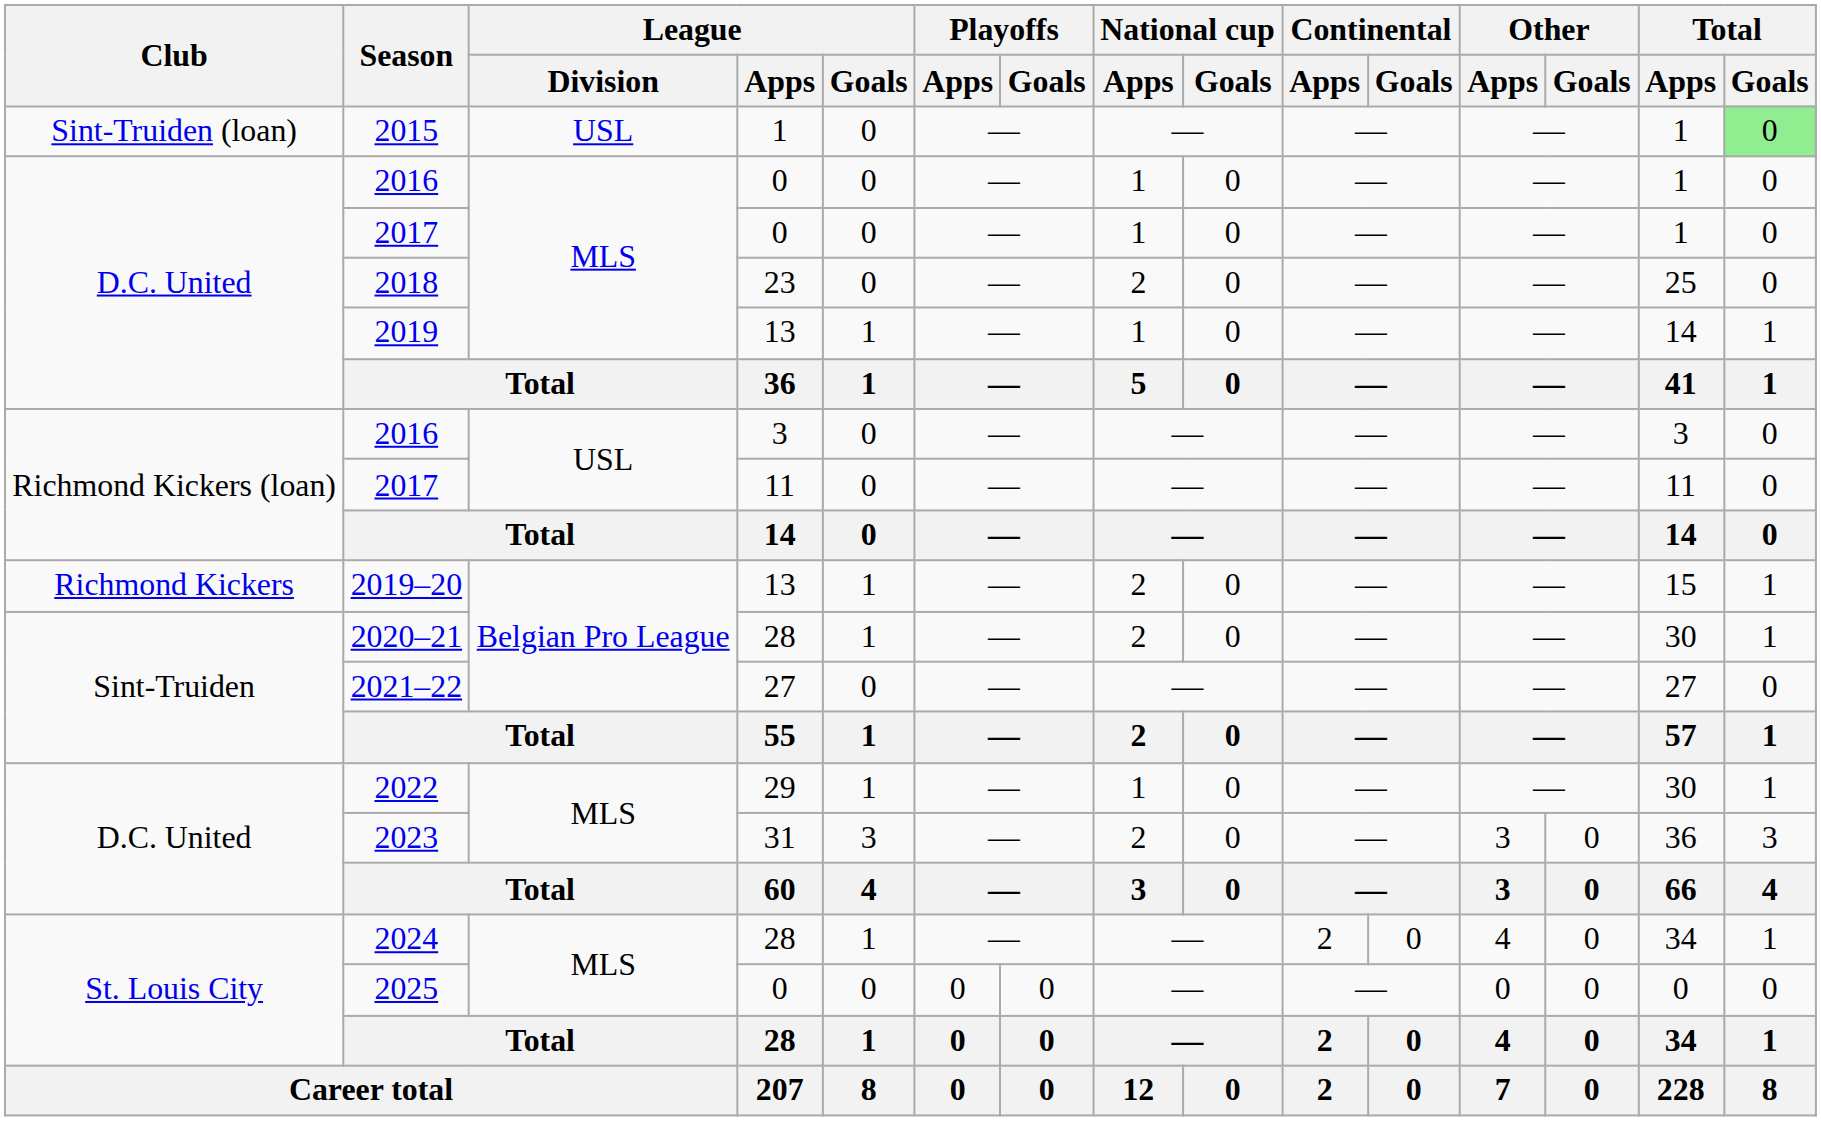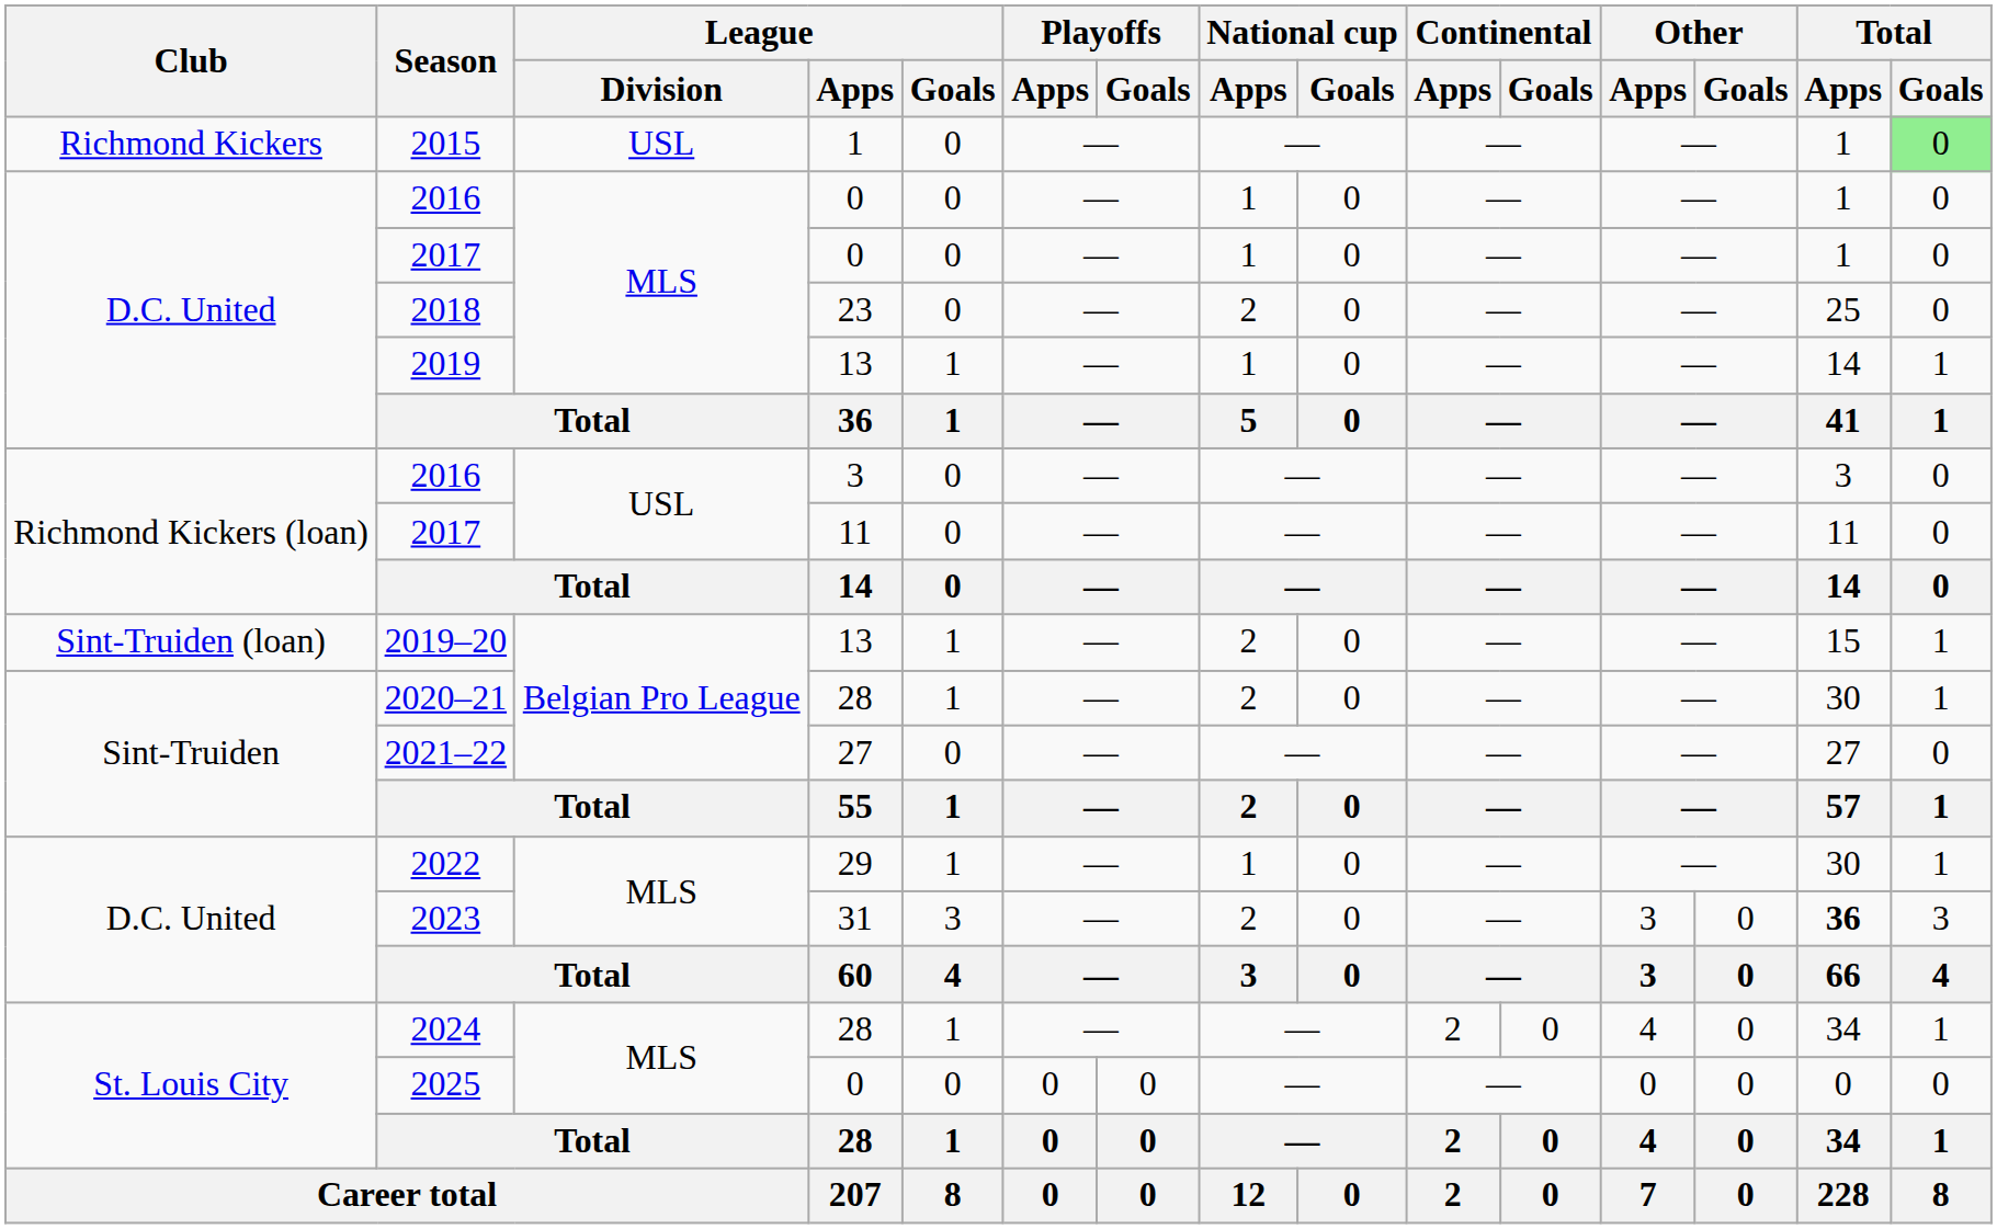2015 | Club: Sint-Truiden (loan) -> Richmond Kickers
2019–20 | Club: Richmond Kickers -> Sint-Truiden (loan)
2023 | Total / Apps: normal -> bold
